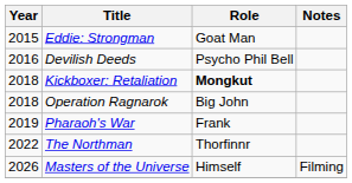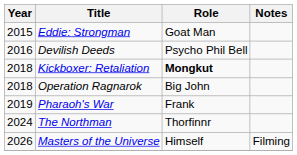The Northman | Year: 2022 -> 2024
